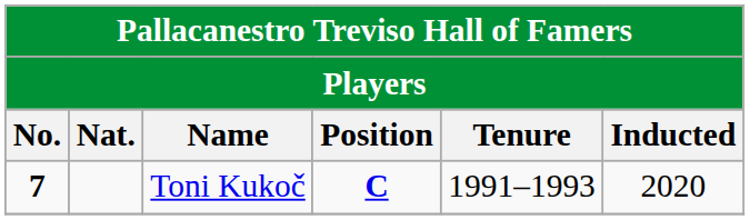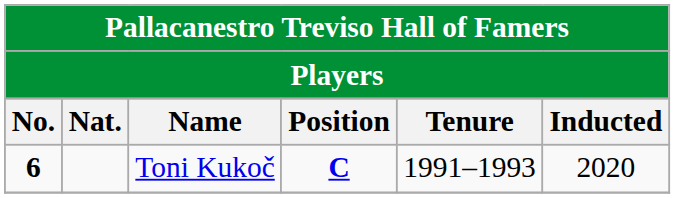Toni Kukoč | No.: 7 -> 6
